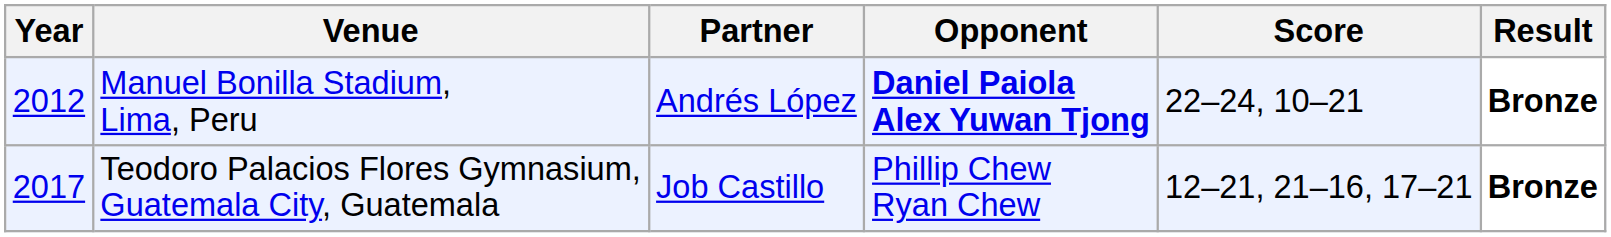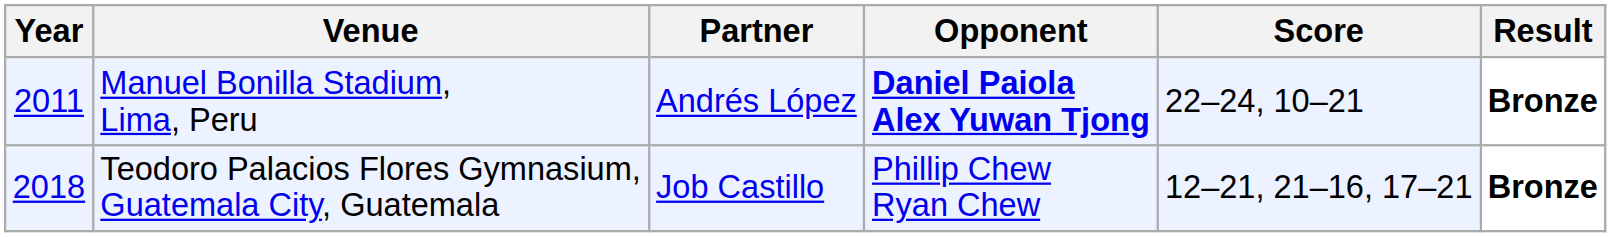Manuel Bonilla Stadium, Lima, Peru | Year: 2012 -> 2011
Teodoro Palacios Flores Gymnasium, Guatemala City, Guatemala | Year: 2017 -> 2018
